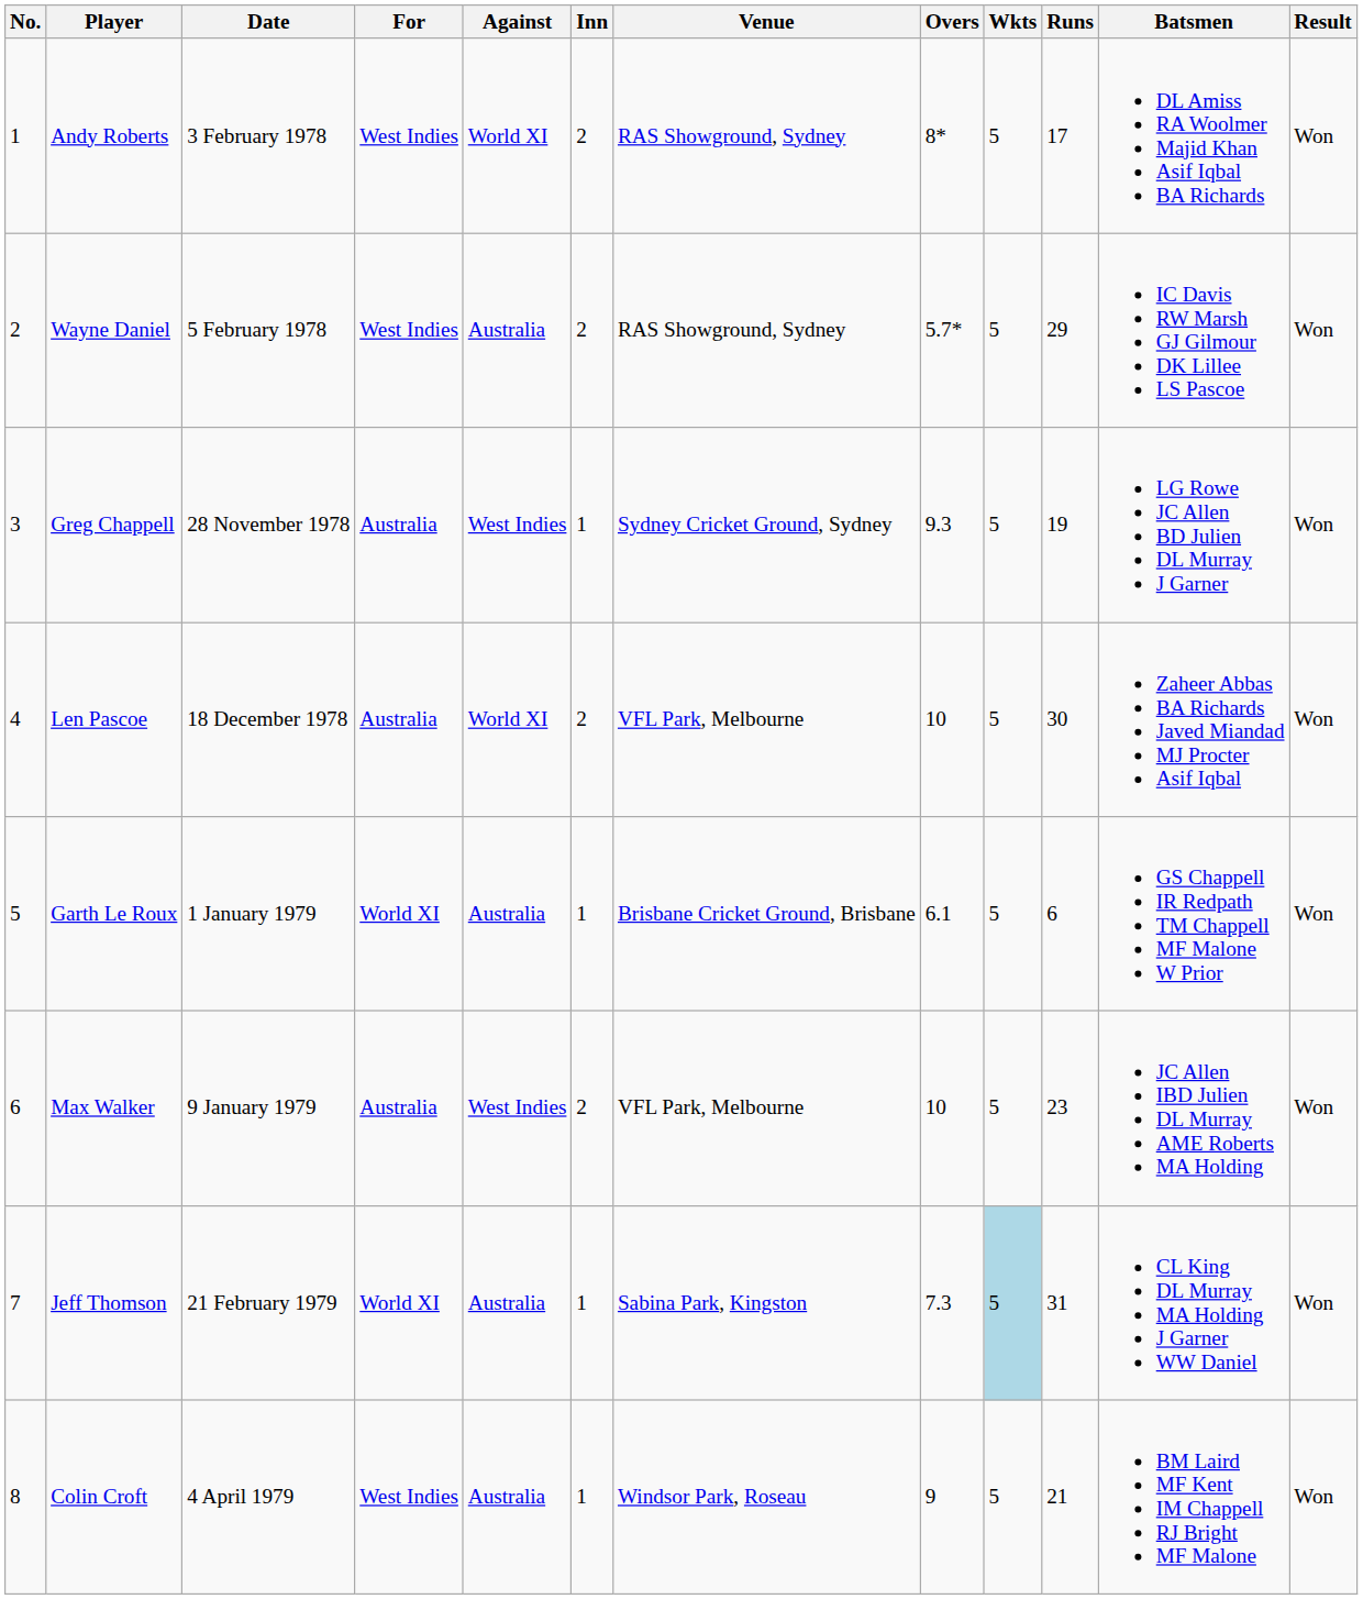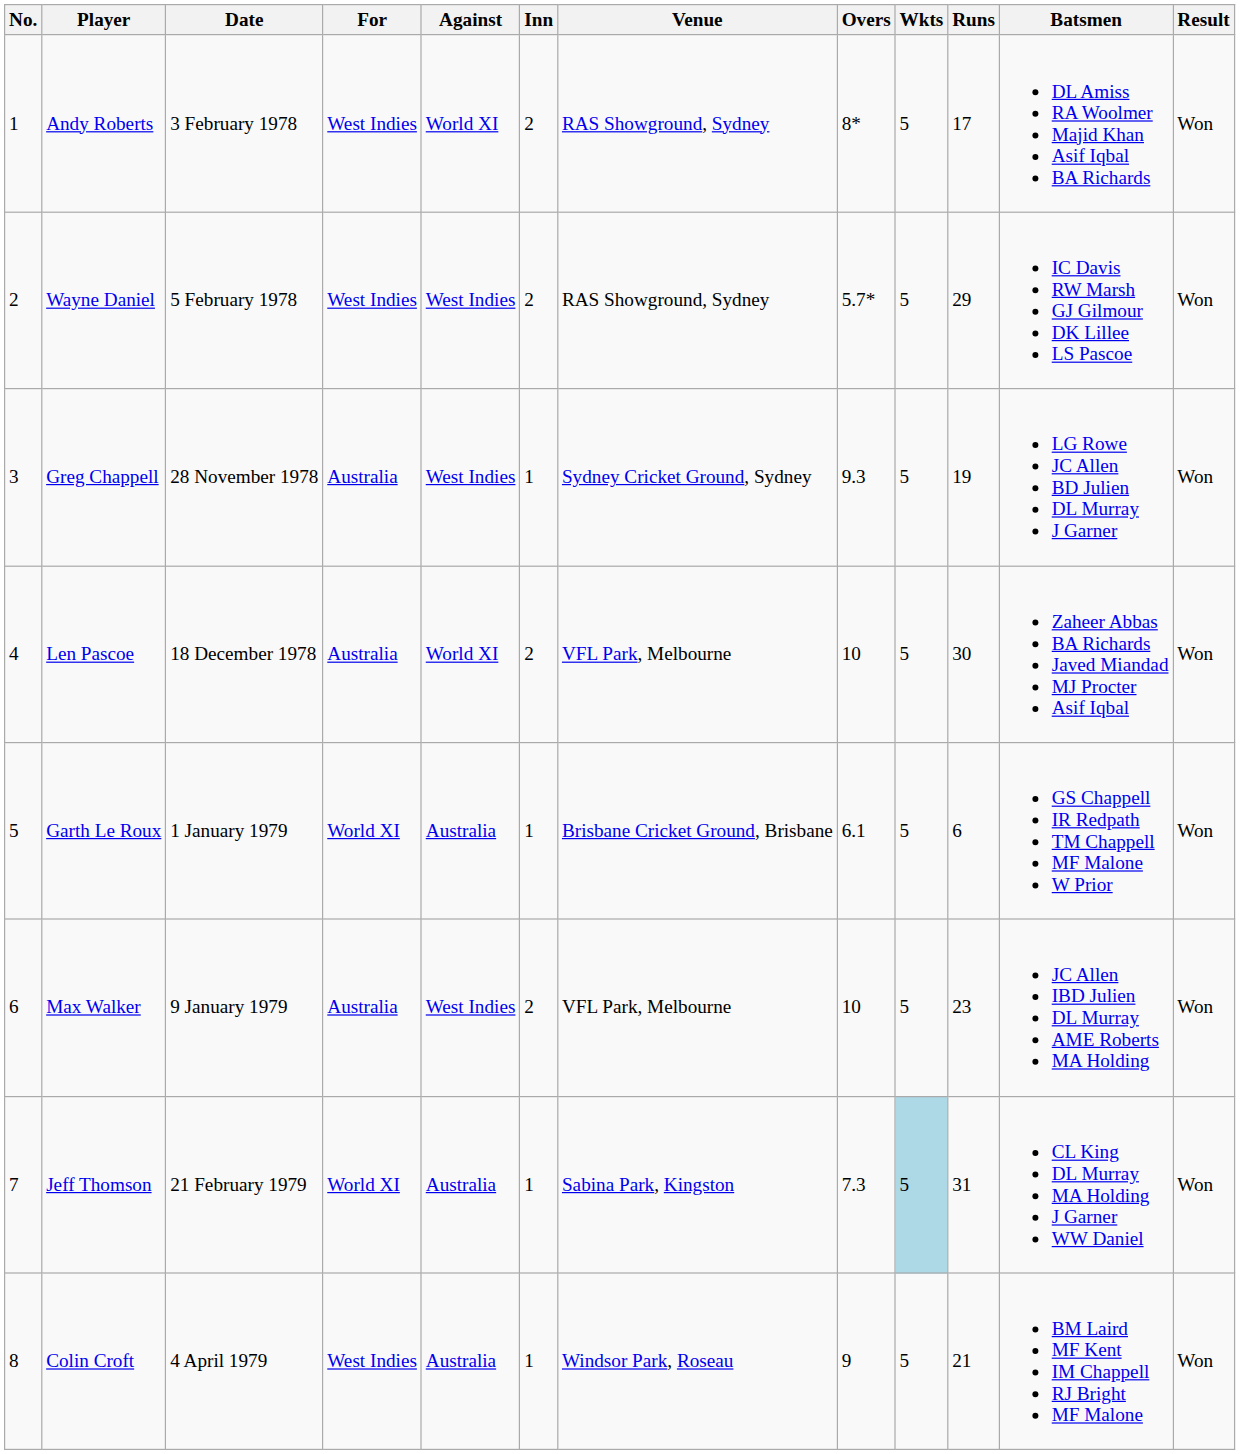Wayne Daniel | Against: Australia -> West Indies
